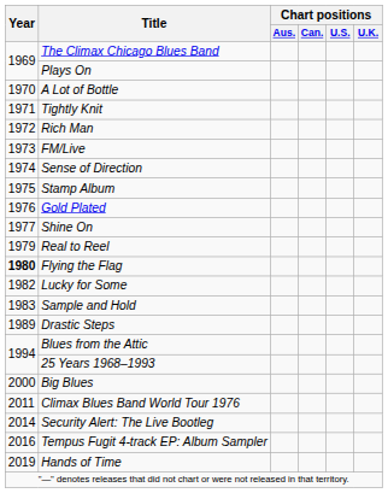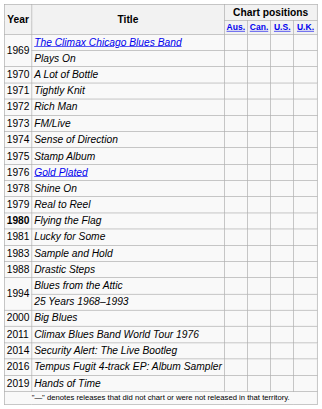Shine On | Year: 1977 -> 1978
Lucky for Some | Year: 1982 -> 1981
Drastic Steps | Year: 1989 -> 1988
